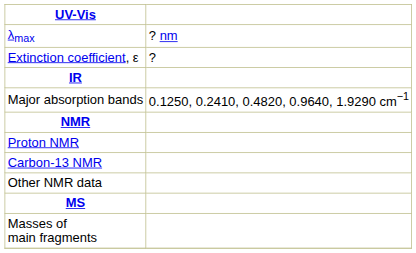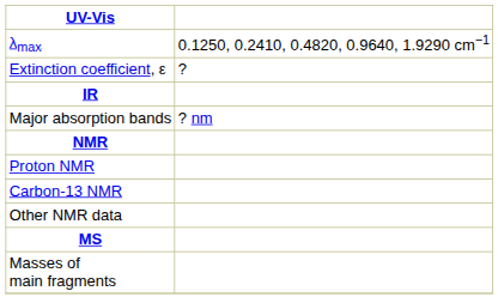λmax | column 2: ? nm -> 0.1250, 0.2410, 0.4820, 0.9640, 1.9290 cm−1
Major absorption bands | column 2: 0.1250, 0.2410, 0.4820, 0.9640, 1.9290 cm−1 -> ? nm
